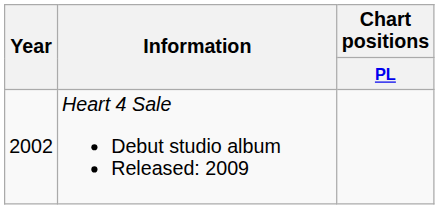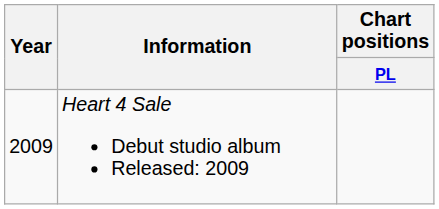Heart 4 Sale Debut studio album Released: 2009 | Year: 2002 -> 2009
